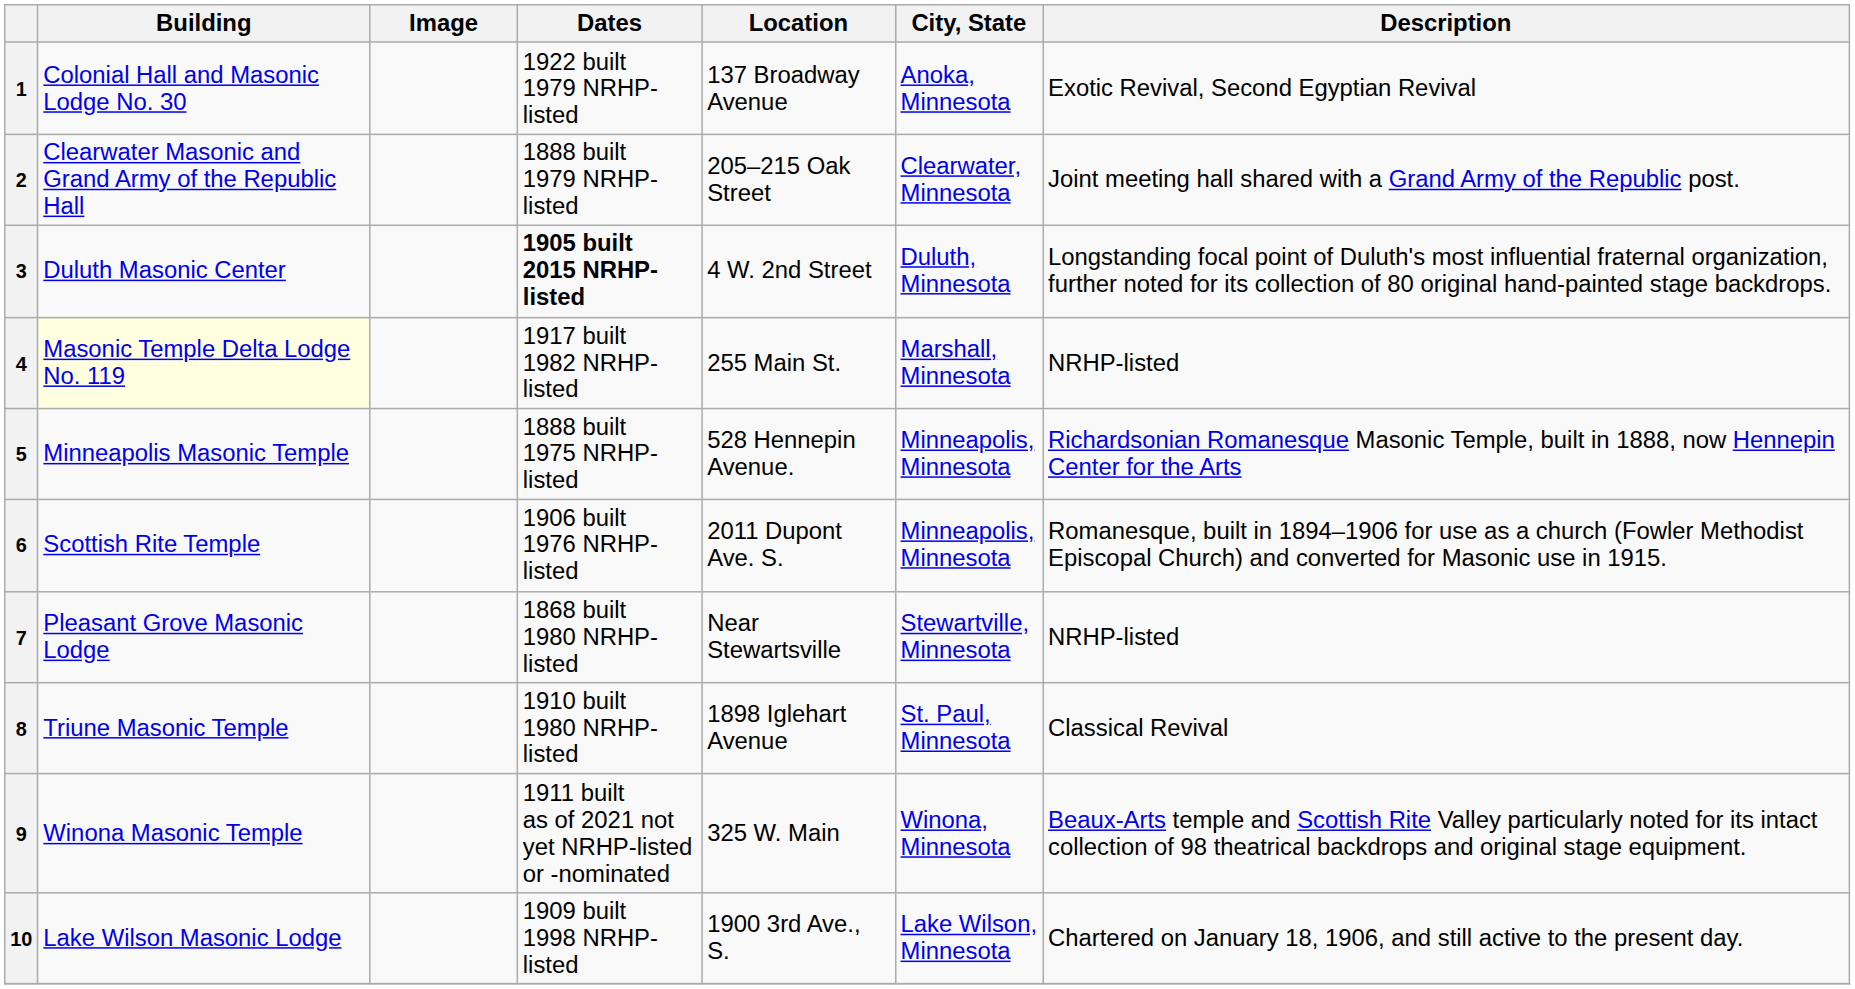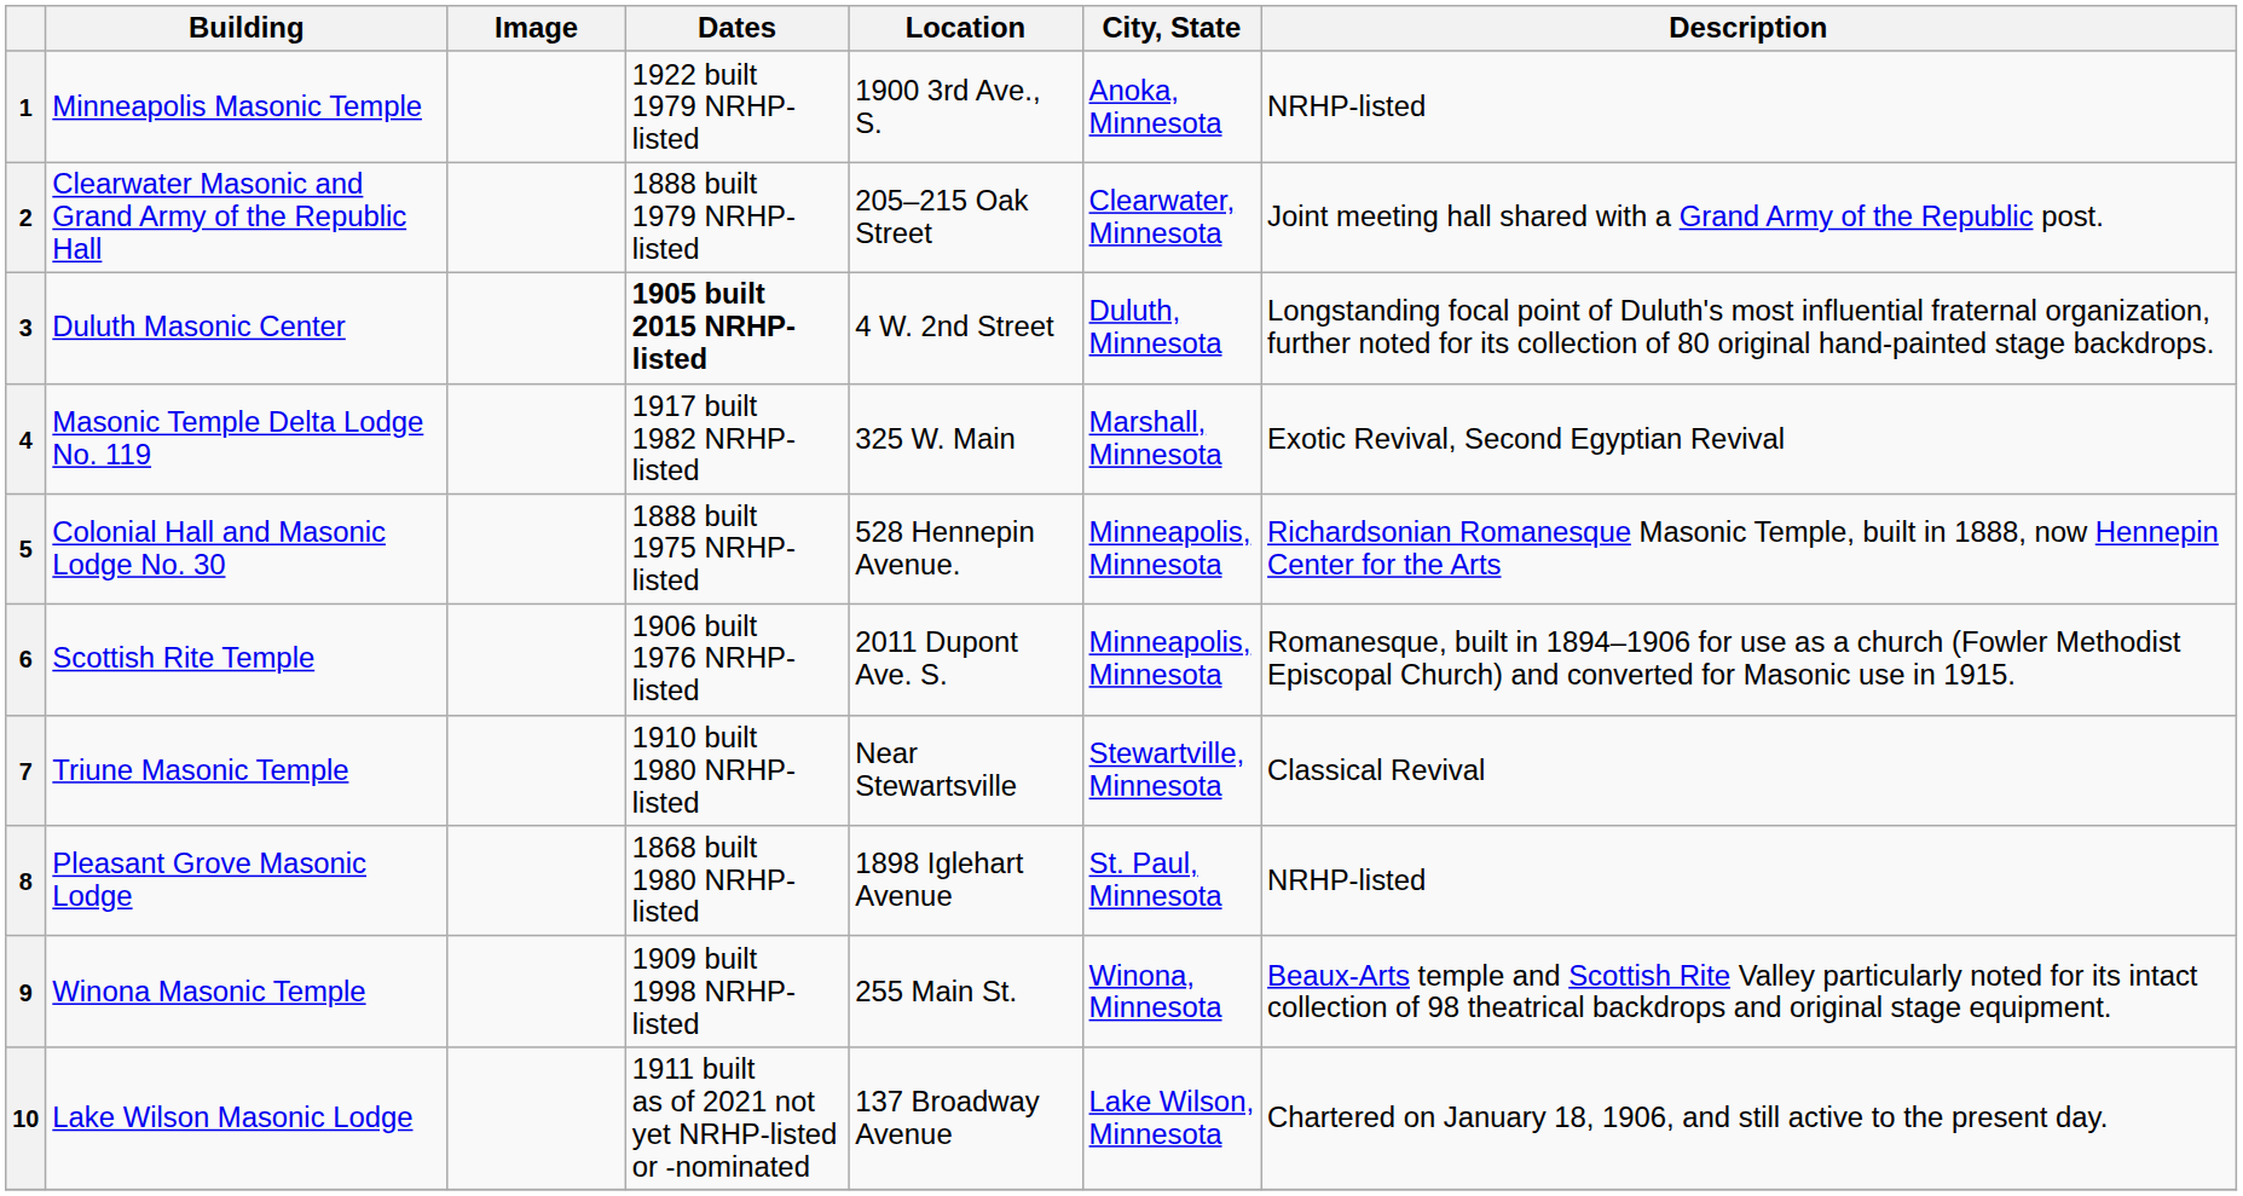1 | Building: Colonial Hall and Masonic Lodge No. 30 -> Minneapolis Masonic Temple
1 | Location: 137 Broadway Avenue -> 1900 3rd Ave., S.
1 | Description: Exotic Revival, Second Egyptian Revival -> NRHP-listed
4 | Building: lightyellow background -> no background
4 | Location: 255 Main St. -> 325 W. Main
4 | Description: NRHP-listed -> Exotic Revival, Second Egyptian Revival
5 | Building: Minneapolis Masonic Temple -> Colonial Hall and Masonic Lodge No. 30
7 | Building: Pleasant Grove Masonic Lodge -> Triune Masonic Temple
7 | Dates: 1868 built 1980 NRHP-listed -> 1910 built 1980 NRHP-listed
7 | Description: NRHP-listed -> Classical Revival
8 | Building: Triune Masonic Temple -> Pleasant Grove Masonic Lodge
8 | Dates: 1910 built 1980 NRHP-listed -> 1868 built 1980 NRHP-listed
8 | Description: Classical Revival -> NRHP-listed
9 | Dates: 1911 built as of 2021 not yet NRHP-listed or -nominated -> 1909 built 1998 NRHP-listed
9 | Location: 325 W. Main -> 255 Main St.
10 | Dates: 1909 built 1998 NRHP-listed -> 1911 built as of 2021 not yet NRHP-listed or -nominated
10 | Location: 1900 3rd Ave., S. -> 137 Broadway Avenue
